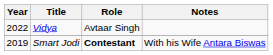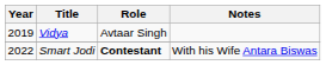Vidya | Year: 2022 -> 2019
Smart Jodi | Year: 2019 -> 2022
